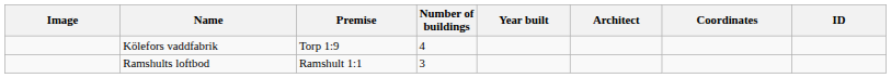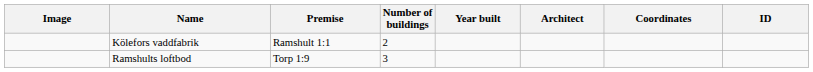Kölefors vaddfabrik | Premise: Torp 1:9 -> Ramshult 1:1
Kölefors vaddfabrik | Number of buildings: 4 -> 2
Ramshults loftbod | Premise: Ramshult 1:1 -> Torp 1:9
